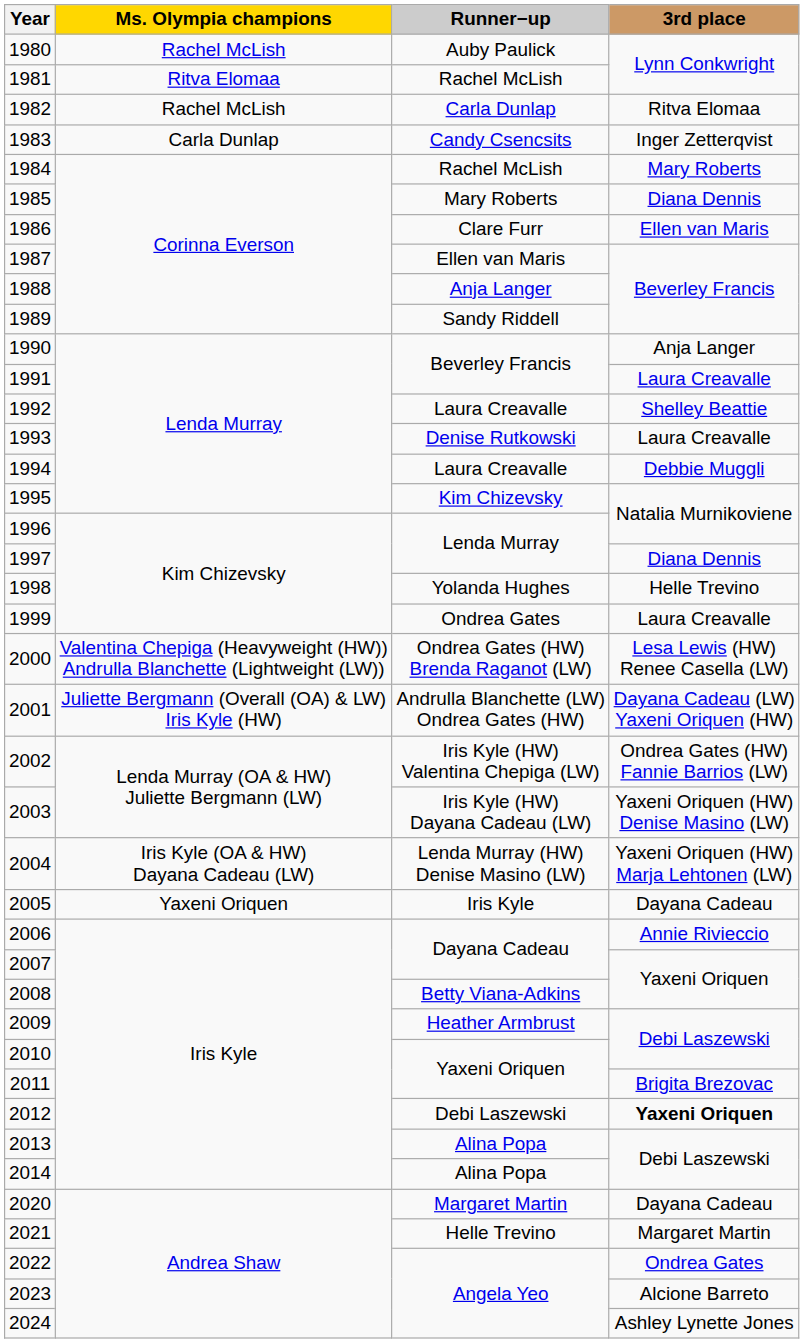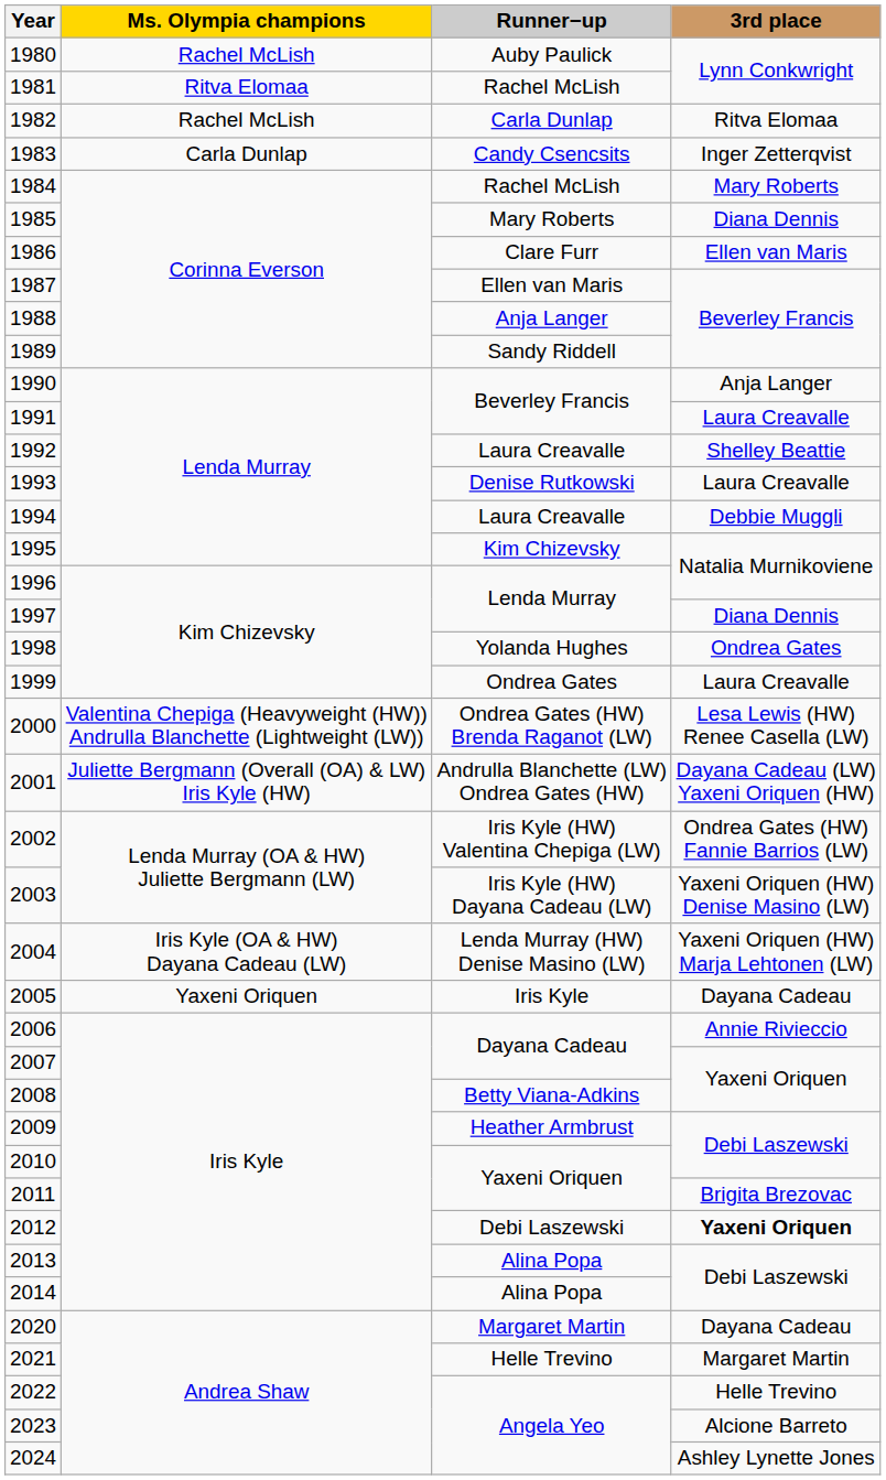1998 | 3rd place: Helle Trevino -> Ondrea Gates
2022 | 3rd place: Ondrea Gates -> Helle Trevino
